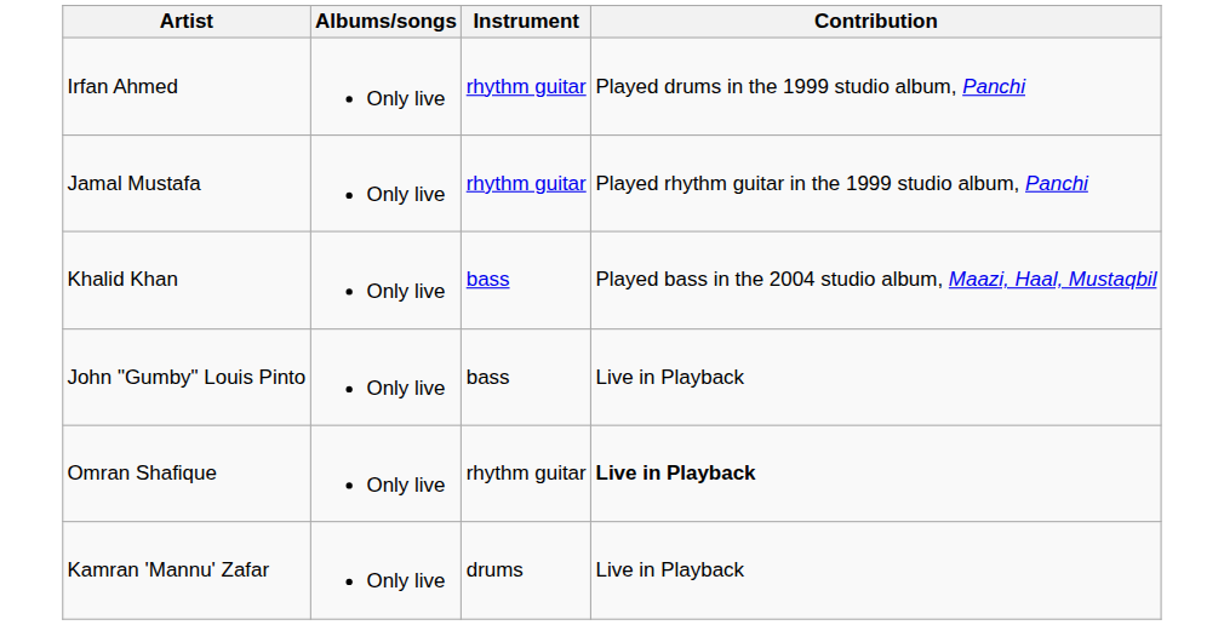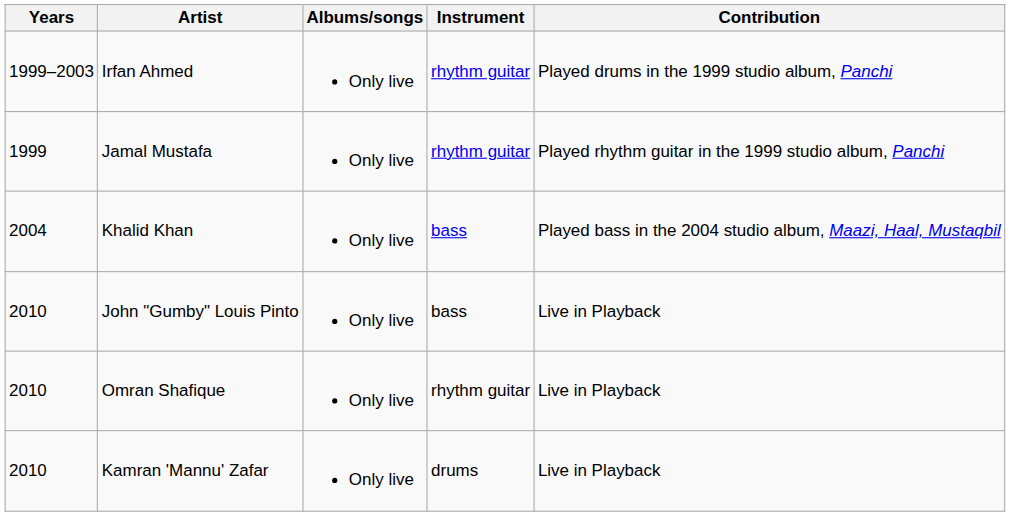+ column: Years | 1999–2003 | 1999 | 2004 | 2010 | 2010 | 2010
Omran Shafique | Contribution: bold -> normal
